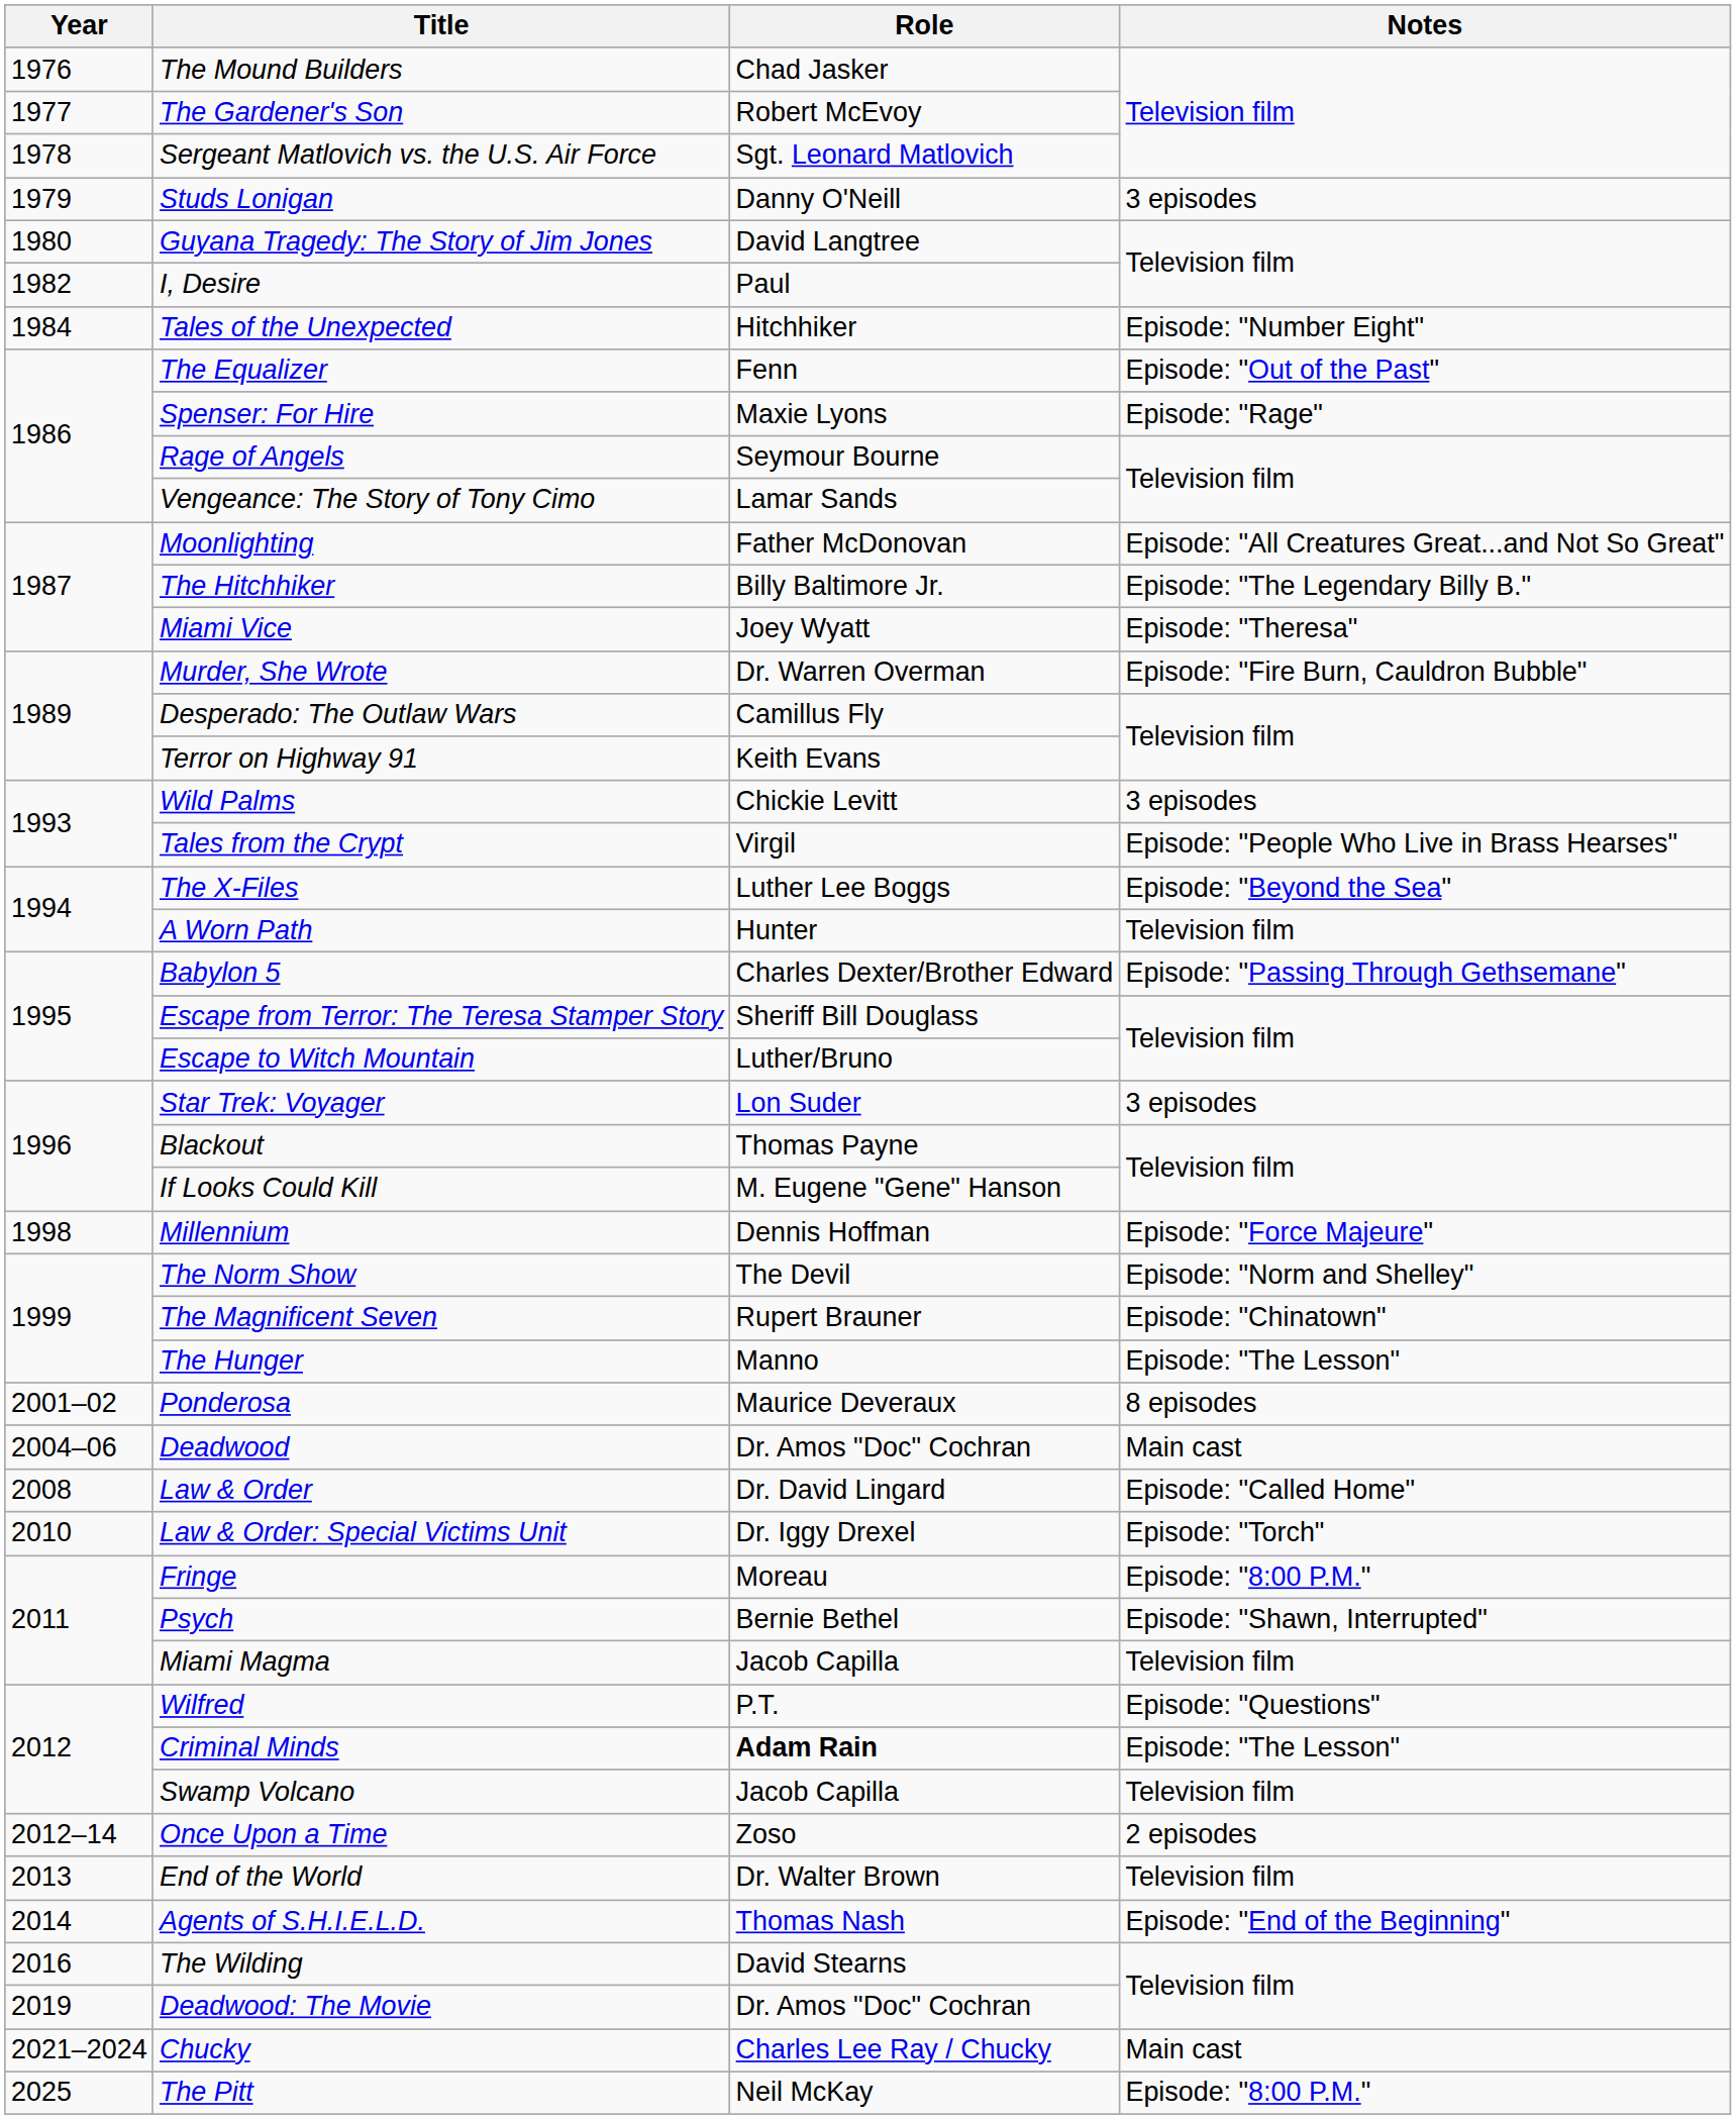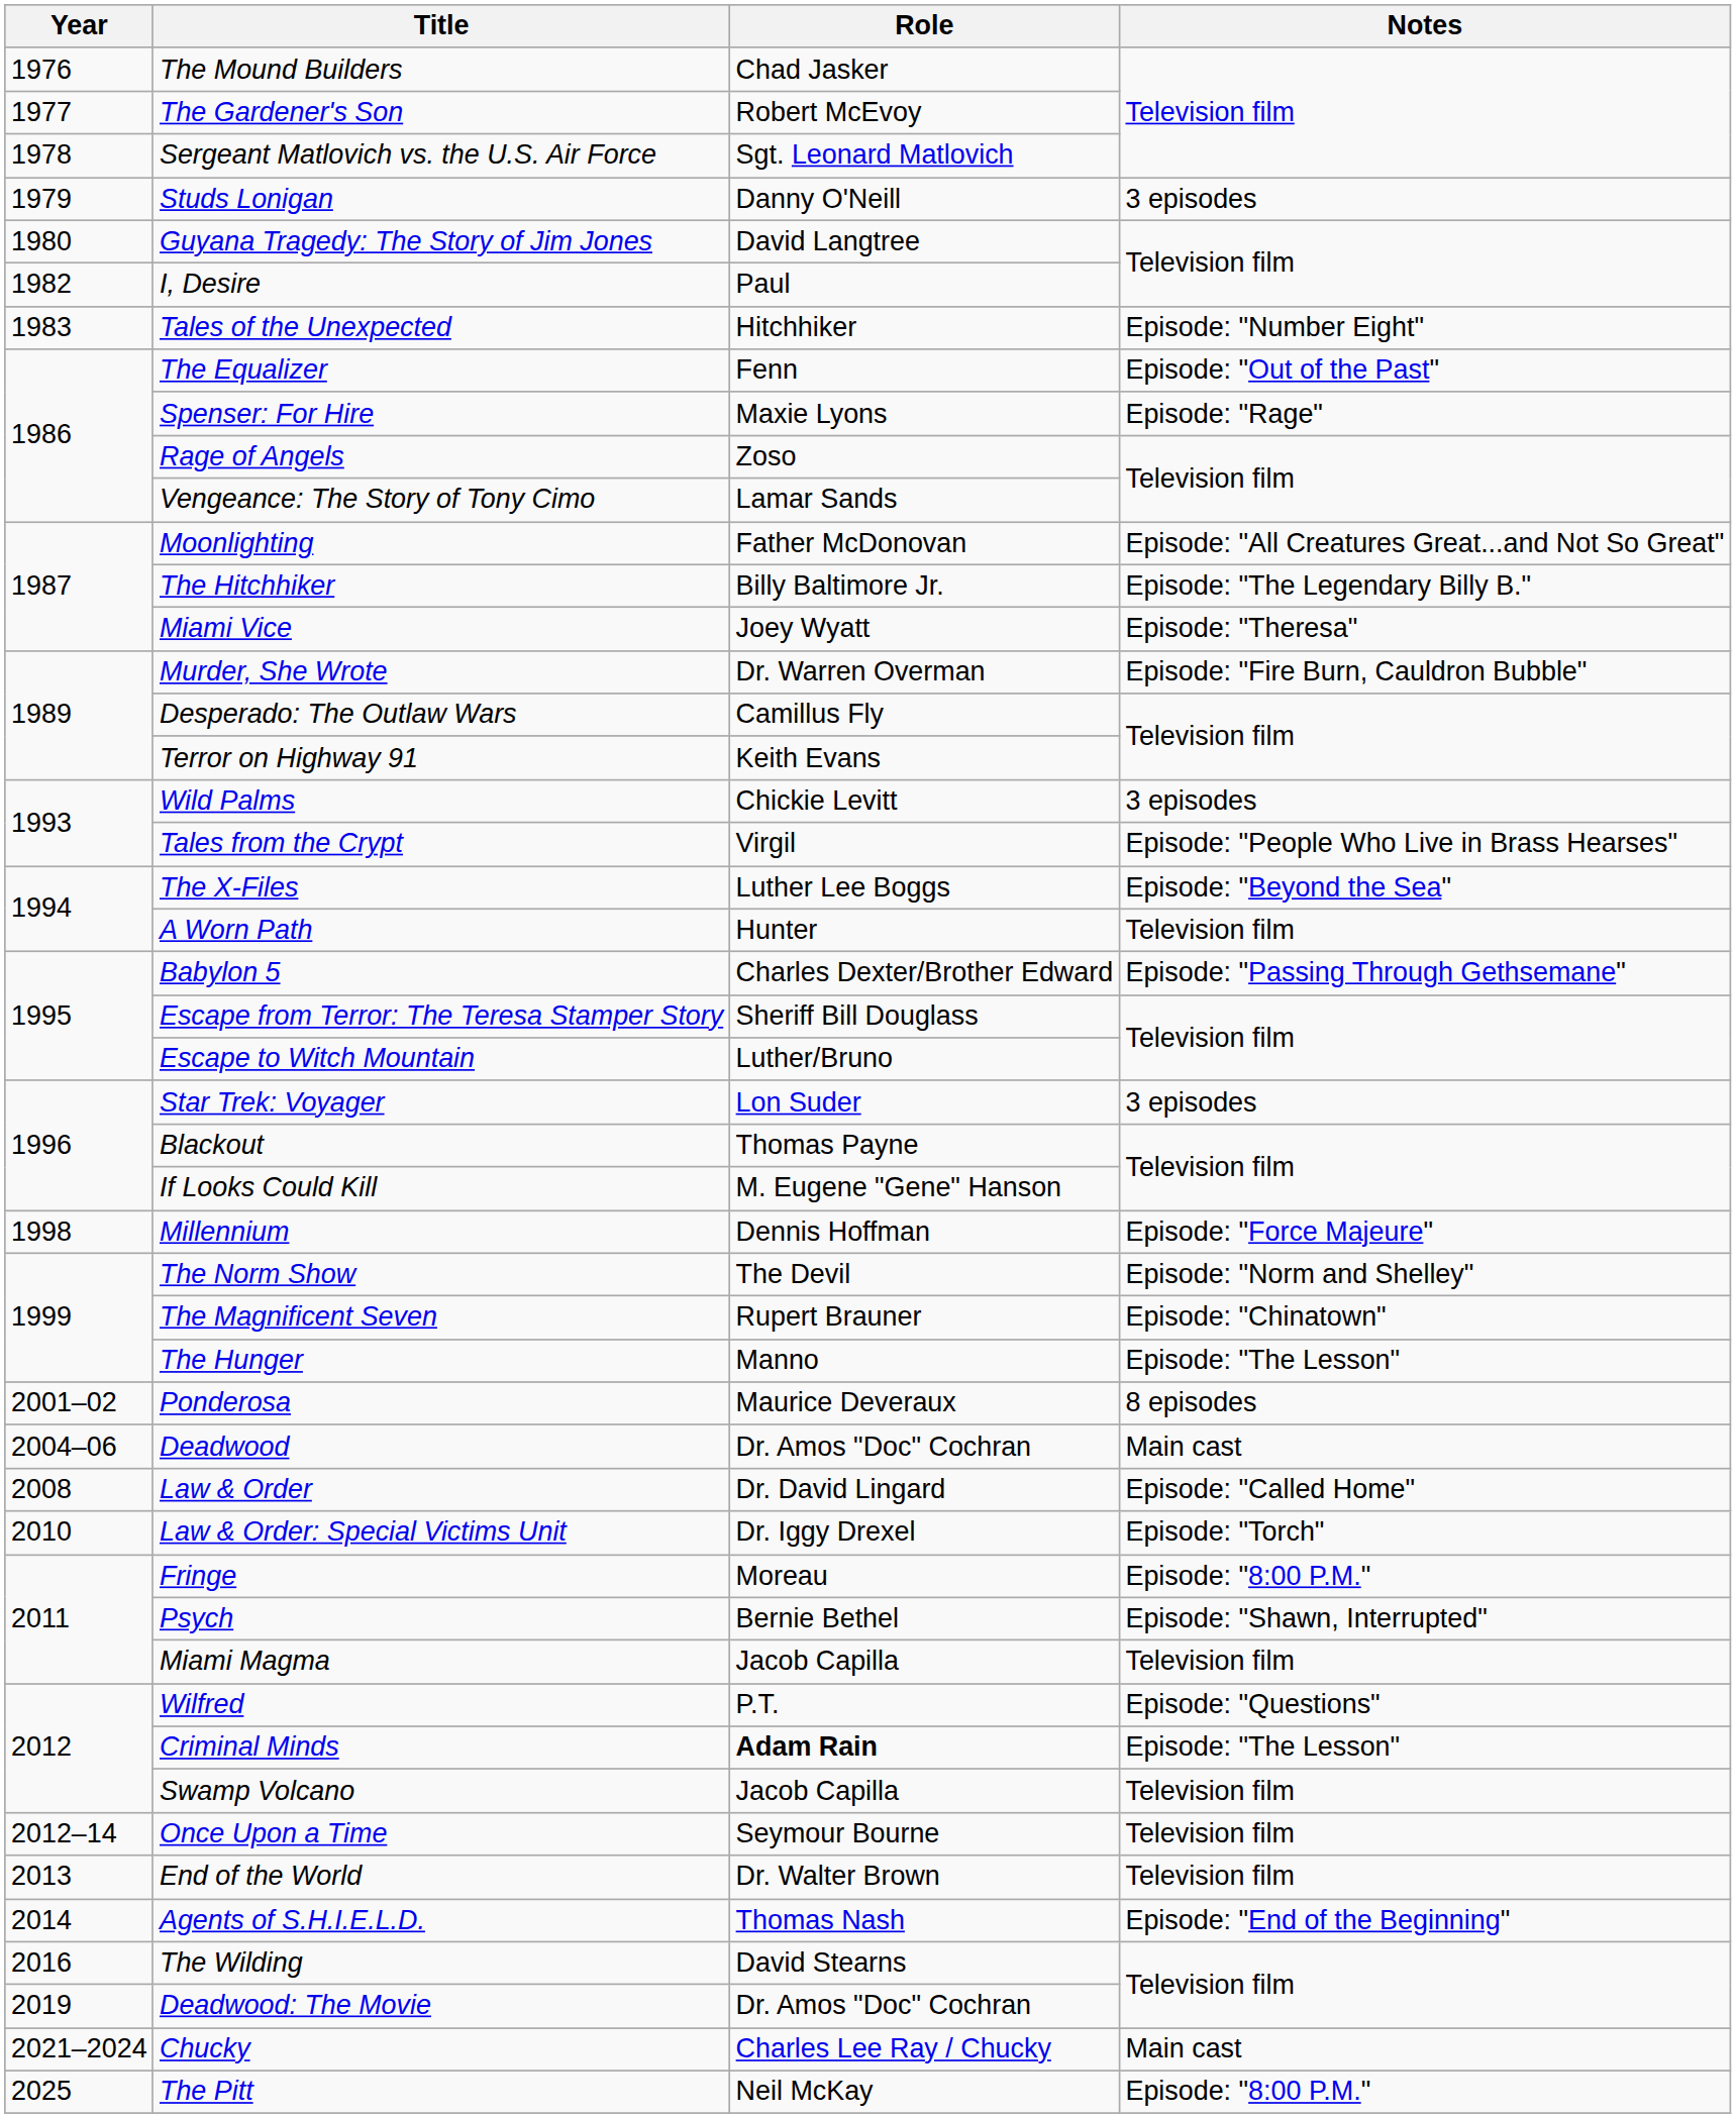Tales of the Unexpected | Year: 1984 -> 1983
Rage of Angels | Role: Seymour Bourne -> Zoso
Once Upon a Time | Role: Zoso -> Seymour Bourne
Once Upon a Time | Notes: 2 episodes -> Television film
